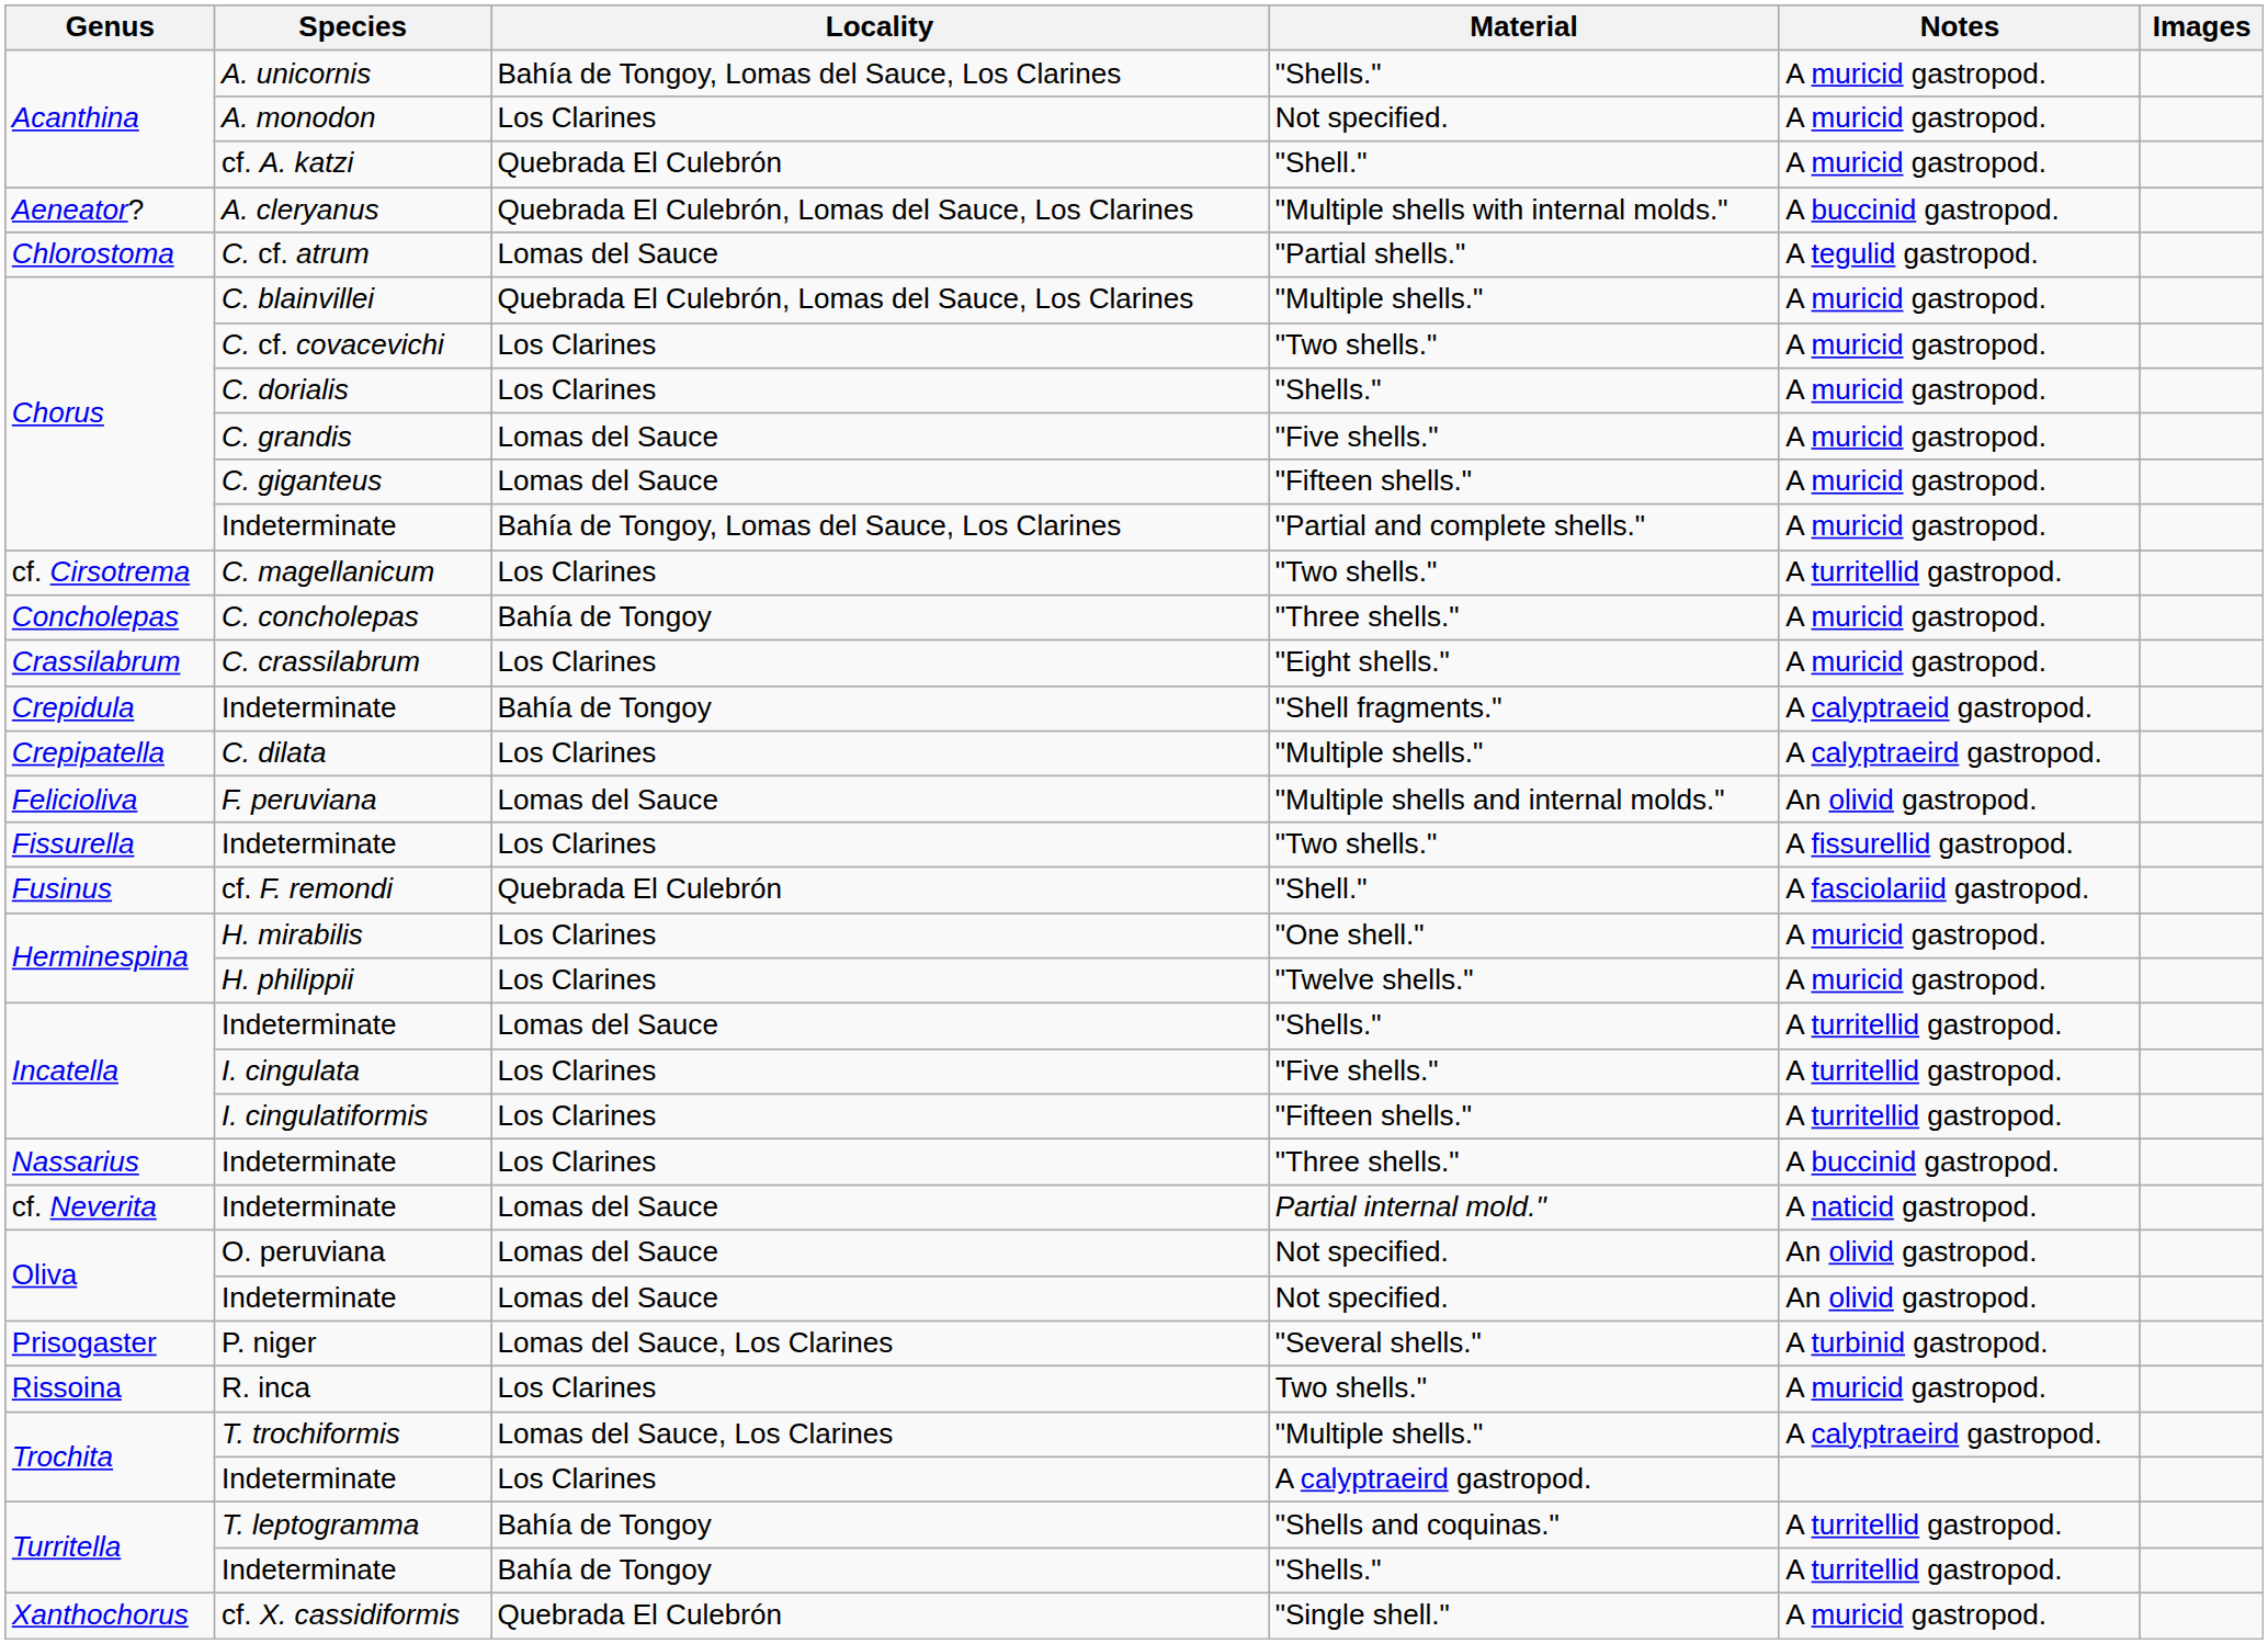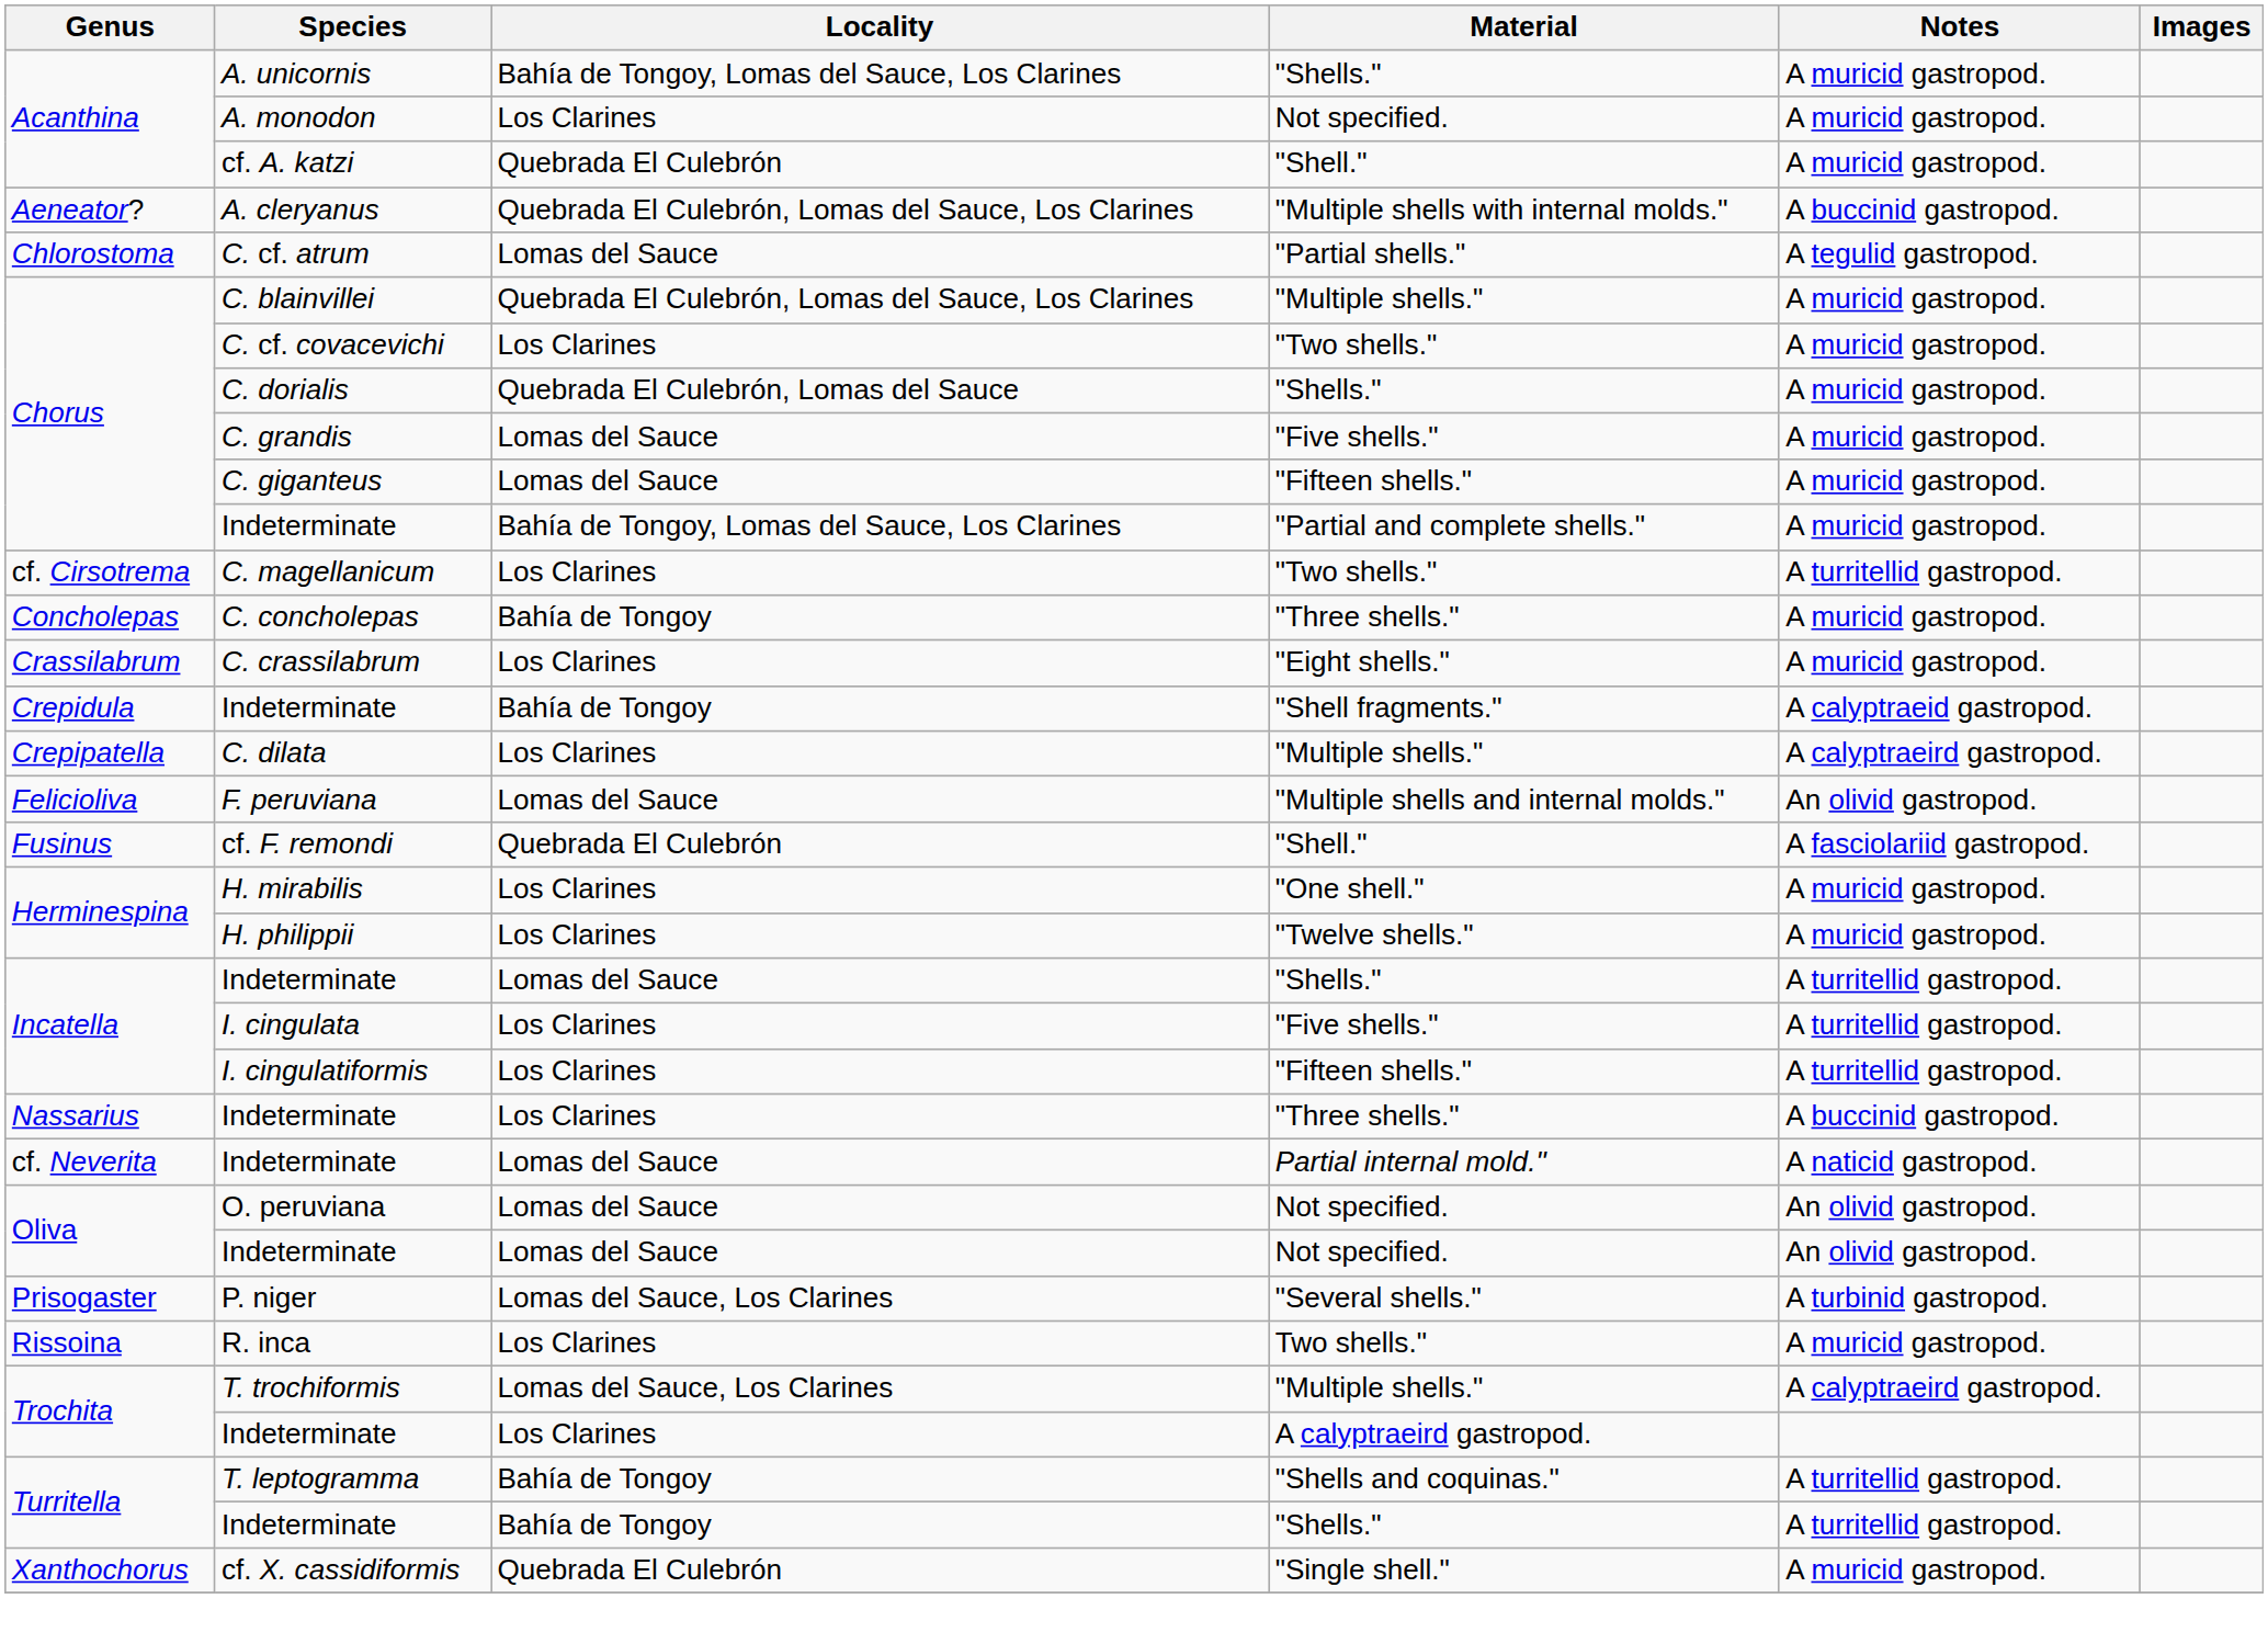C. dorialis | Locality: Los Clarines -> Quebrada El Culebrón, Lomas del Sauce
- row: Fissurella | Indeterminate | Los Clarines | "Two shells." | A fissurellid gastropod.
